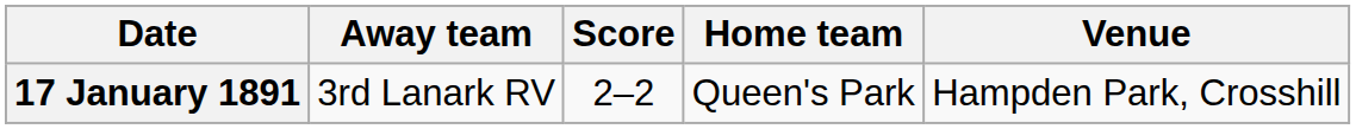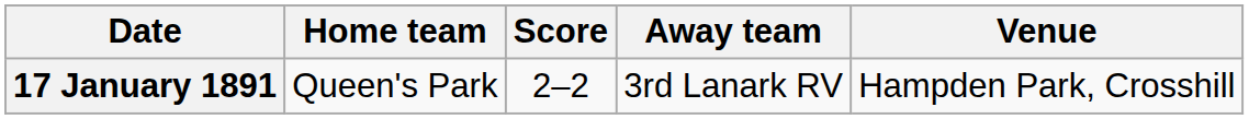columns swapped: Home team <-> Away team
